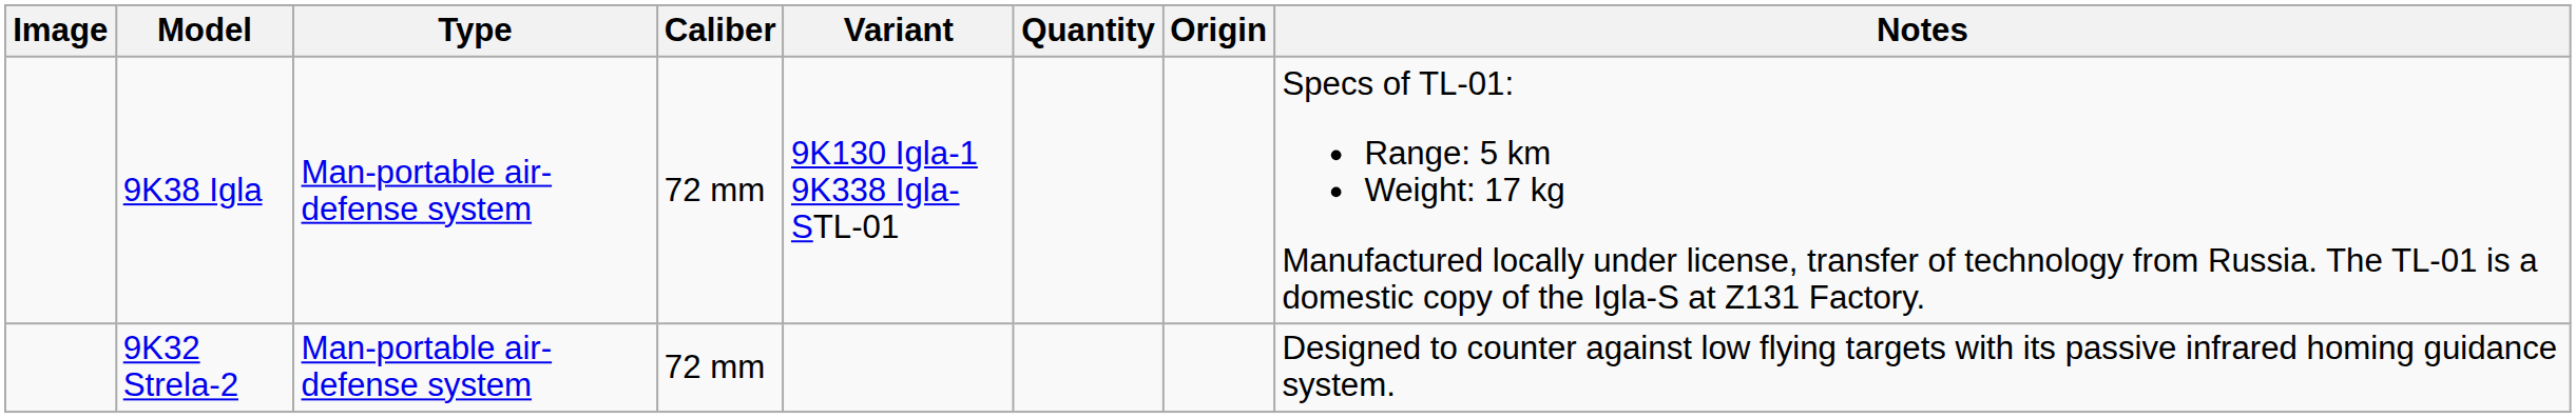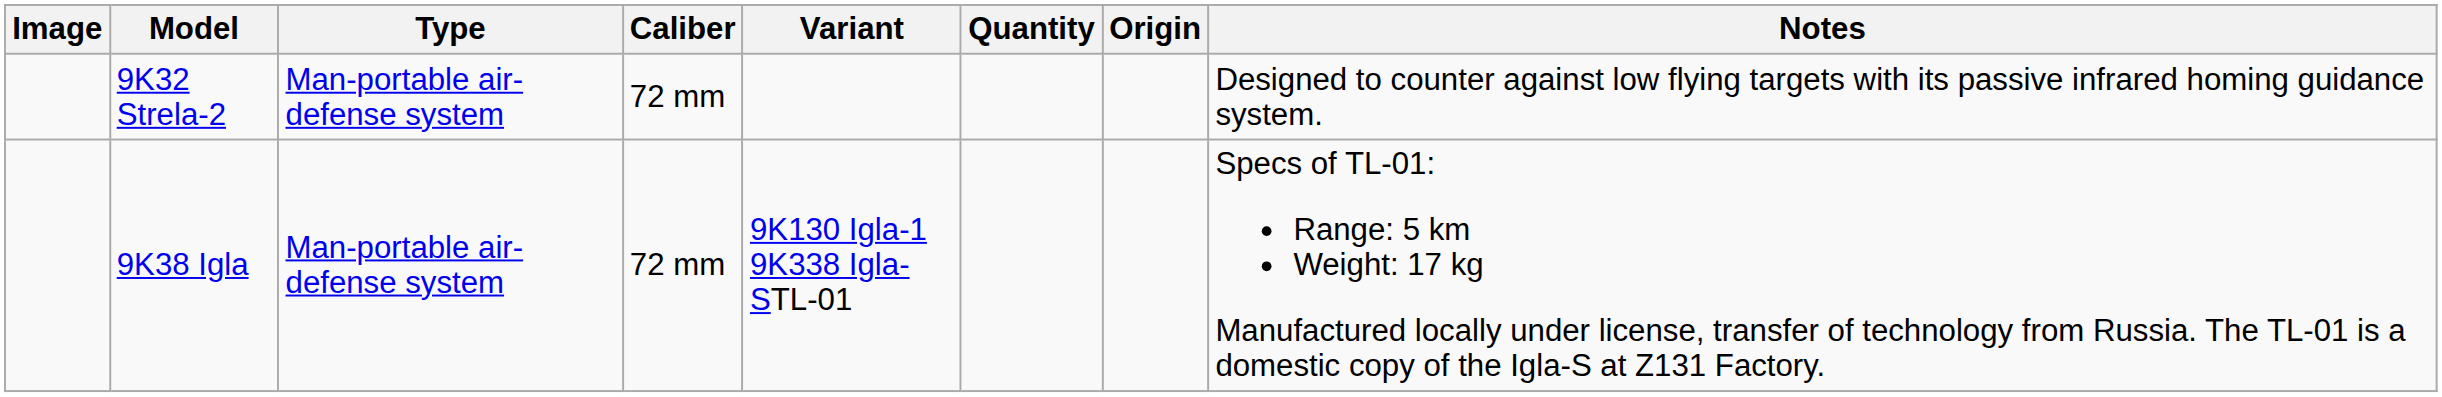rows swapped: 9K32 Strela-2 <-> 9K38 Igla
